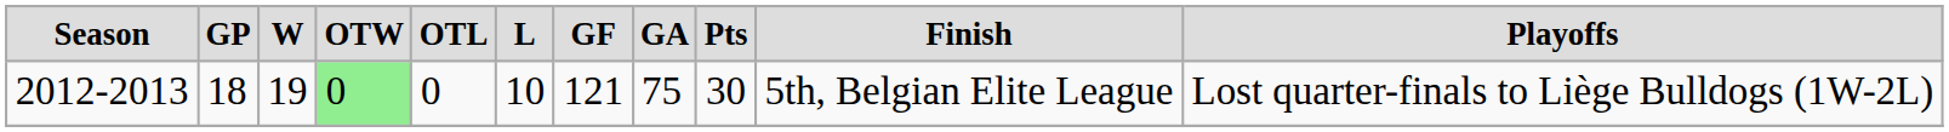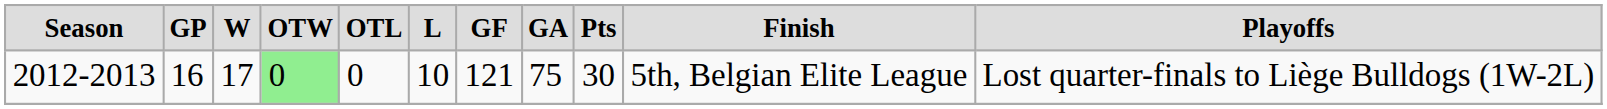2012-2013 | column 2: 18 -> 16
2012-2013 | column 3: 19 -> 17
